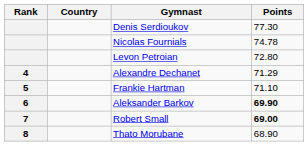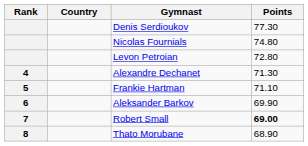Nicolas Fournials | Points: 74.78 -> 74.80
Alexandre Dechanet | Points: 71.29 -> 71.30
Aleksander Barkov | Points: bold -> normal
